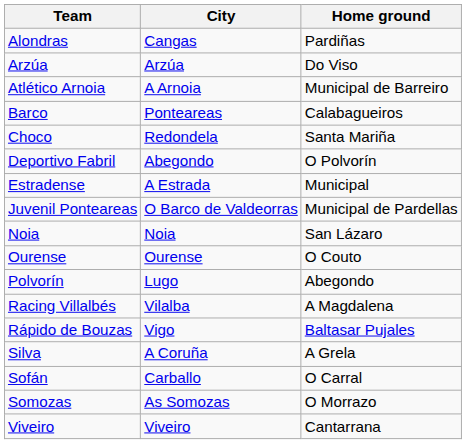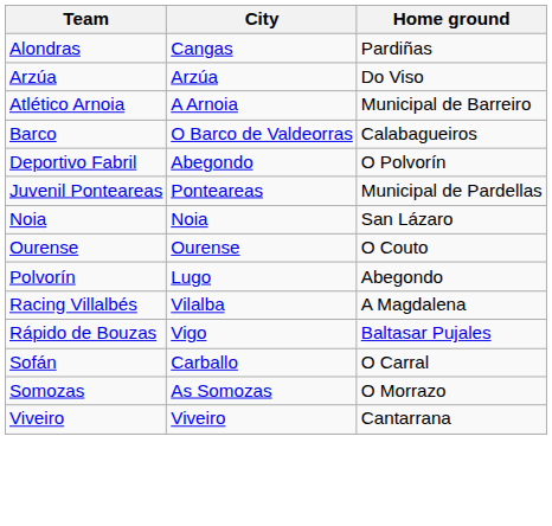Barco | City: Ponteareas -> O Barco de Valdeorras
- row: Choco | Redondela | Santa Mariña
- row: Estradense | A Estrada | Municipal
Juvenil Ponteareas | City: O Barco de Valdeorras -> Ponteareas
- row: Silva | A Coruña | A Grela
